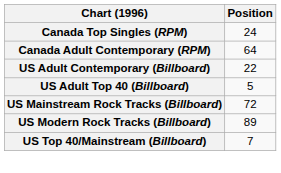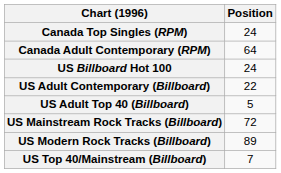+ row: US Billboard Hot 100 | 24
